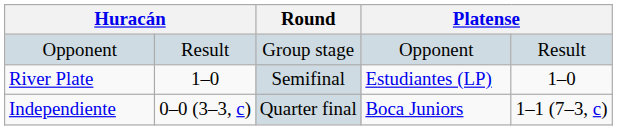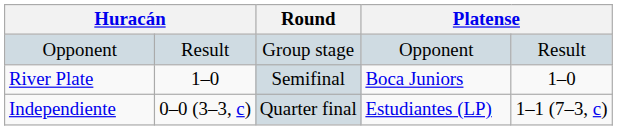River Plate | column 5: Estudiantes (LP) -> Boca Juniors
Independiente | column 5: Boca Juniors -> Estudiantes (LP)
